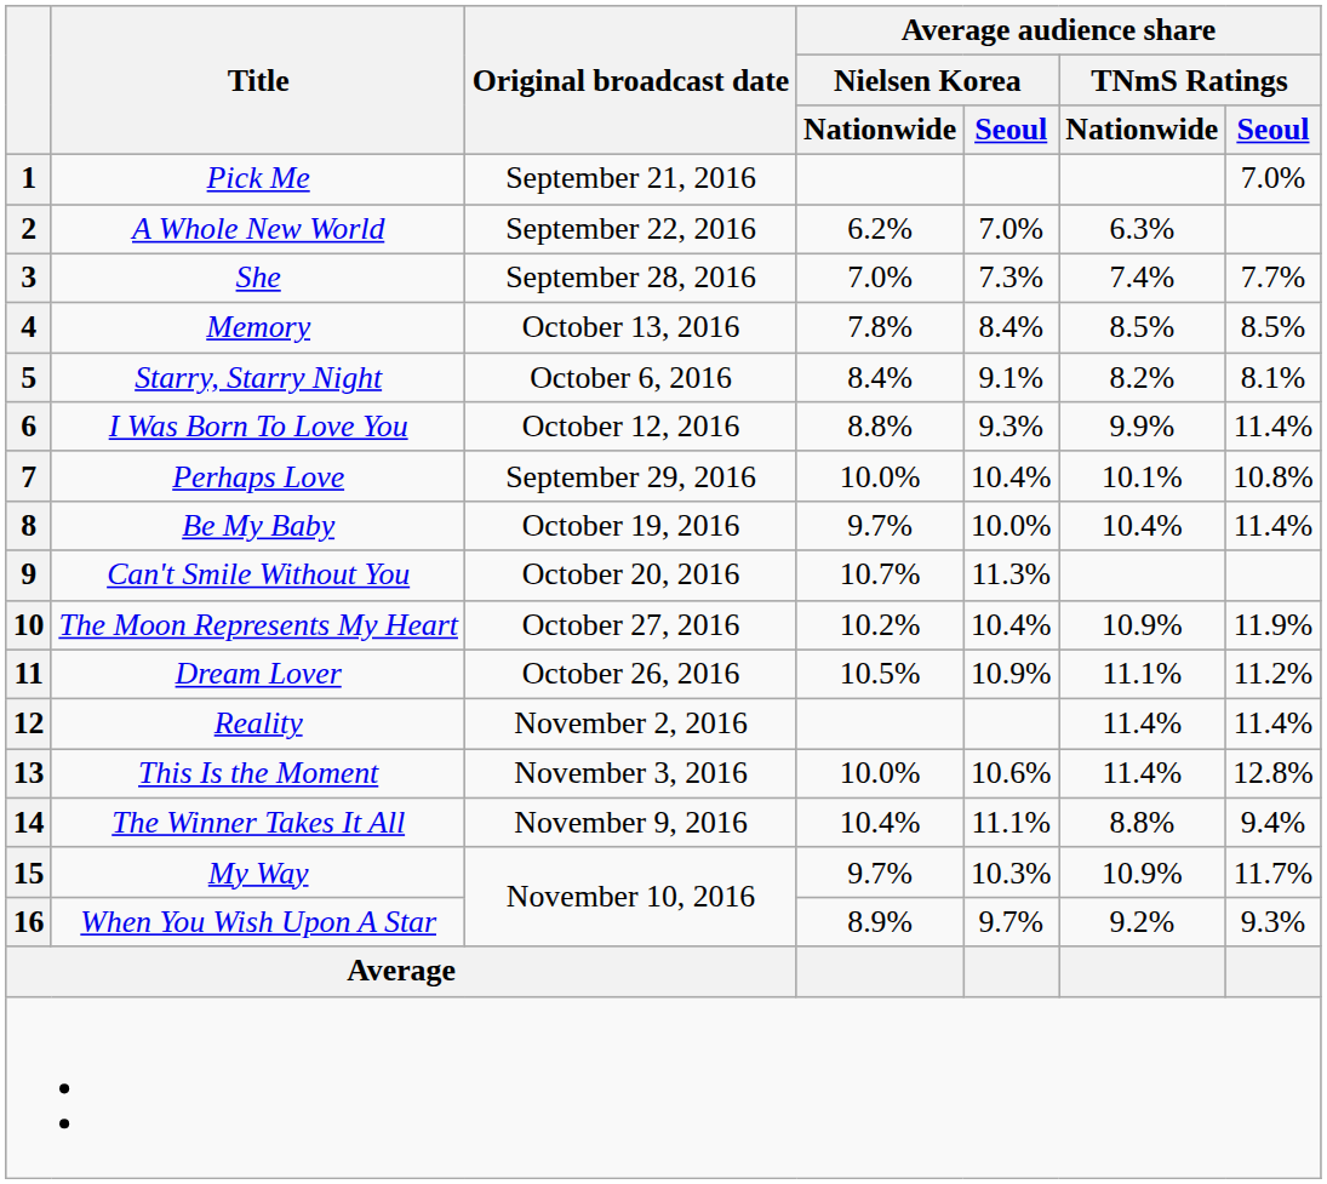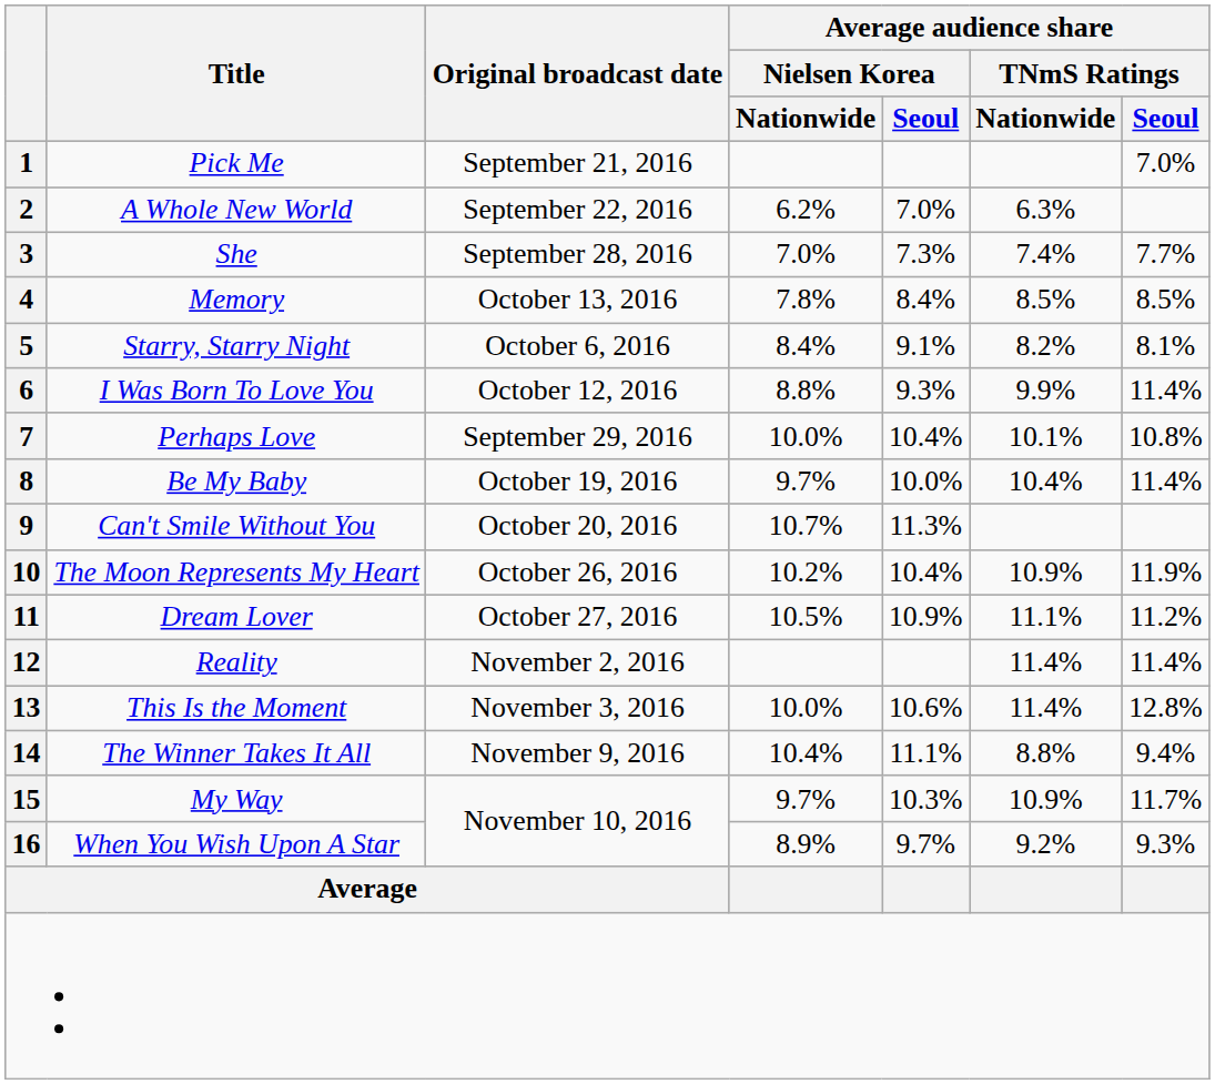10 | Original broadcast date: October 27, 2016 -> October 26, 2016
11 | Original broadcast date: October 26, 2016 -> October 27, 2016
